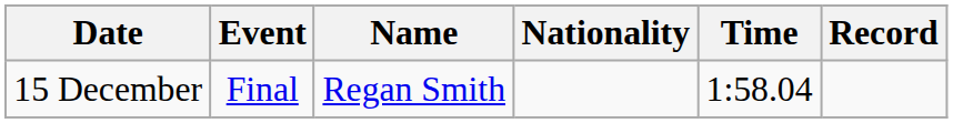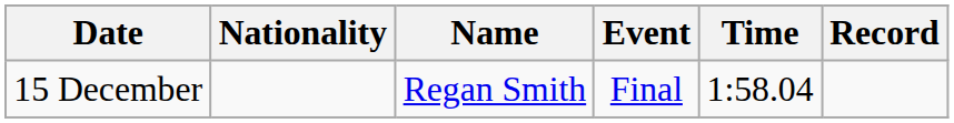columns swapped: Event <-> Nationality
